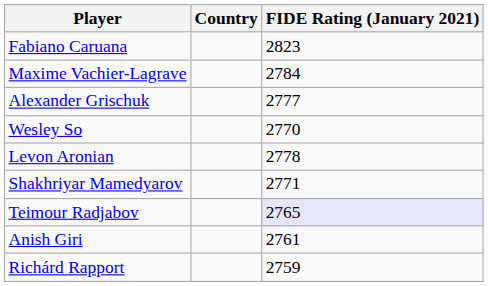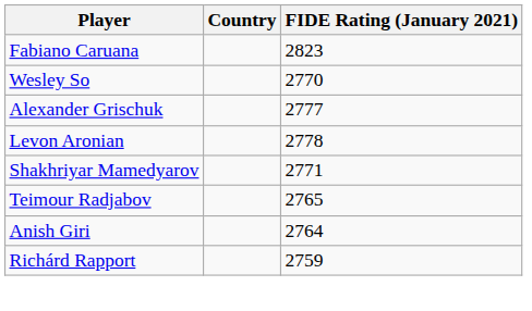- row: Maxime Vachier-Lagrave | 2784
rows swapped: Wesley So <-> Alexander Grischuk
Teimour Radjabov | FIDE Rating (January 2021): lavender background -> no background
Anish Giri | FIDE Rating (January 2021): 2761 -> 2764
